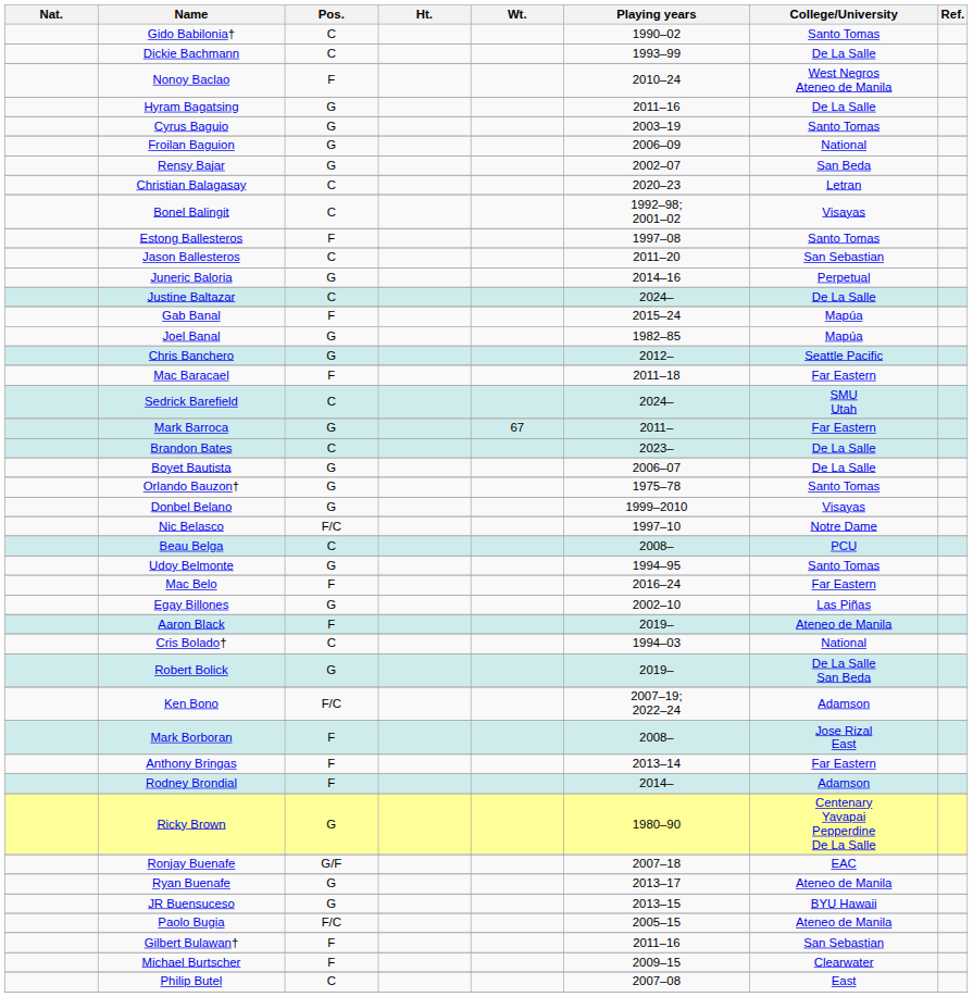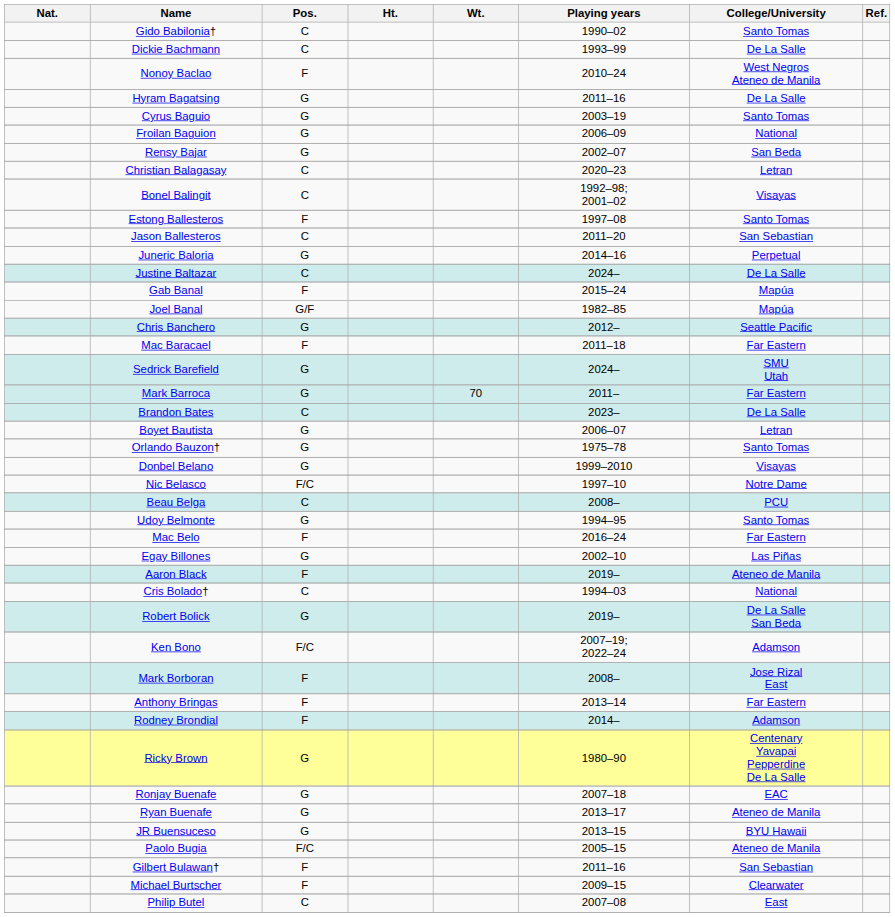Joel Banal | Pos.: G -> G/F
Sedrick Barefield | Pos.: C -> G
Mark Barroca | Wt.: 67 -> 70
Boyet Bautista | College/University: De La Salle -> Letran
Ronjay Buenafe | Pos.: G/F -> G
